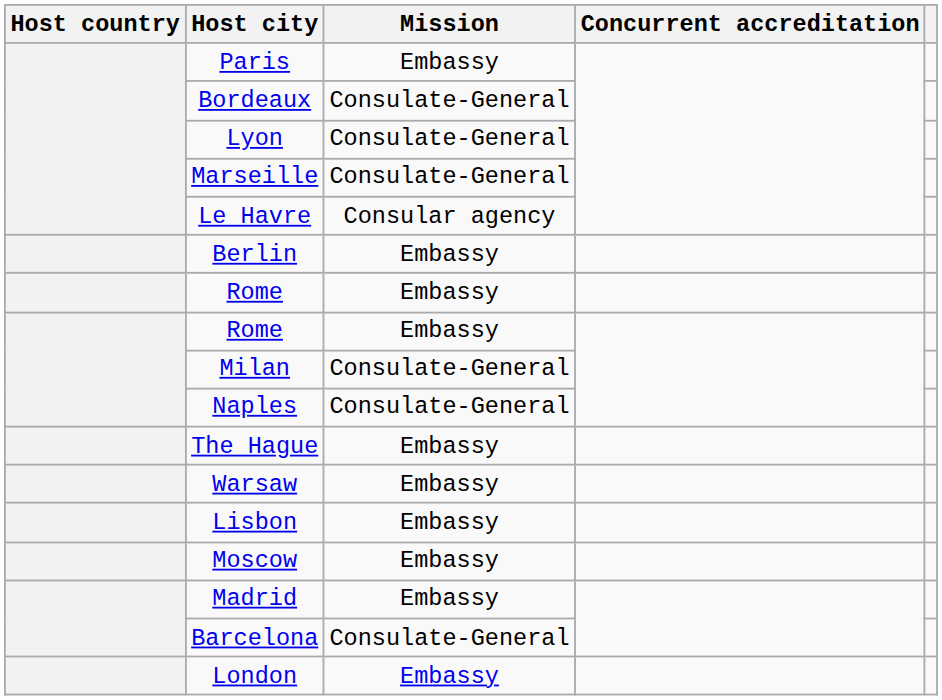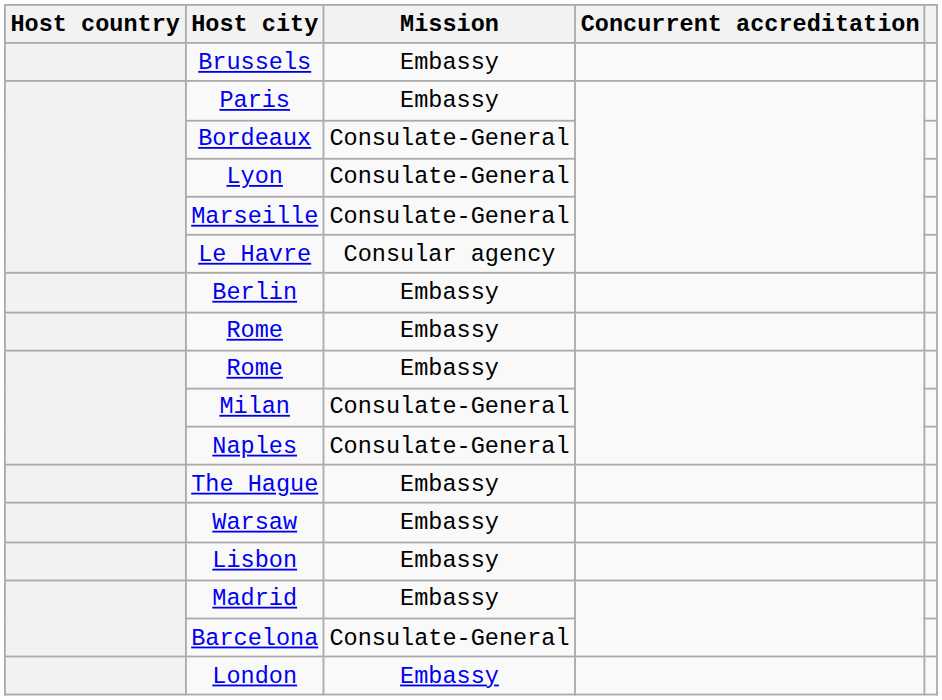+ row: Brussels | Embassy
- row: Moscow | Embassy
